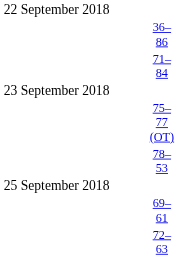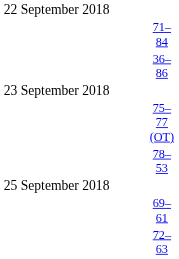rows swapped: 71–84 <-> 36–86
